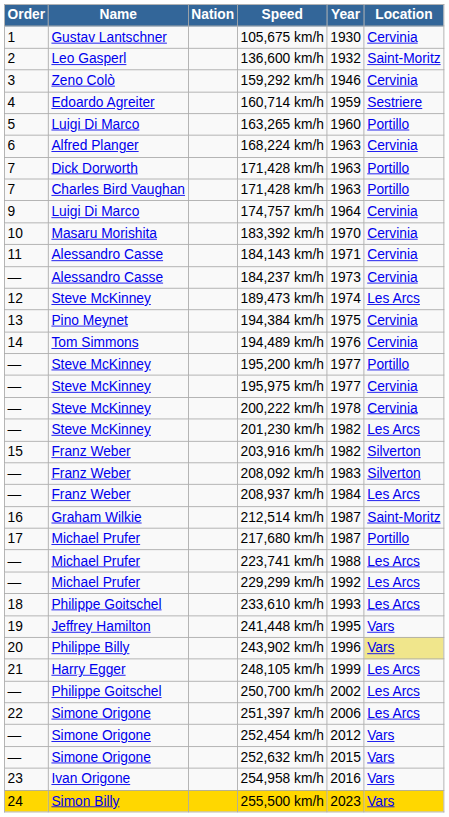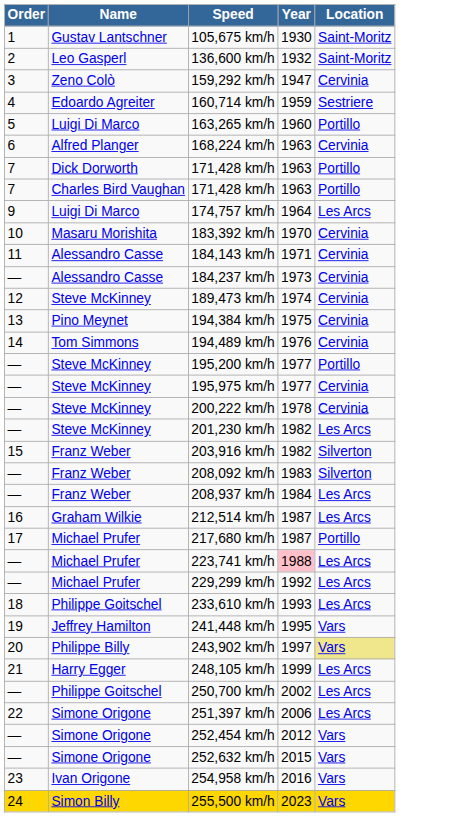- column: Nation
105,675 km/h | Location: Cervinia -> Saint-Moritz
159,292 km/h | Year: 1946 -> 1947
174,757 km/h | Location: Cervinia -> Les Arcs
189,473 km/h | Location: Les Arcs -> Cervinia
212,514 km/h | Location: Saint-Moritz -> Les Arcs
223,741 km/h | Year: no background -> pink background
243,902 km/h | Year: 1996 -> 1997
